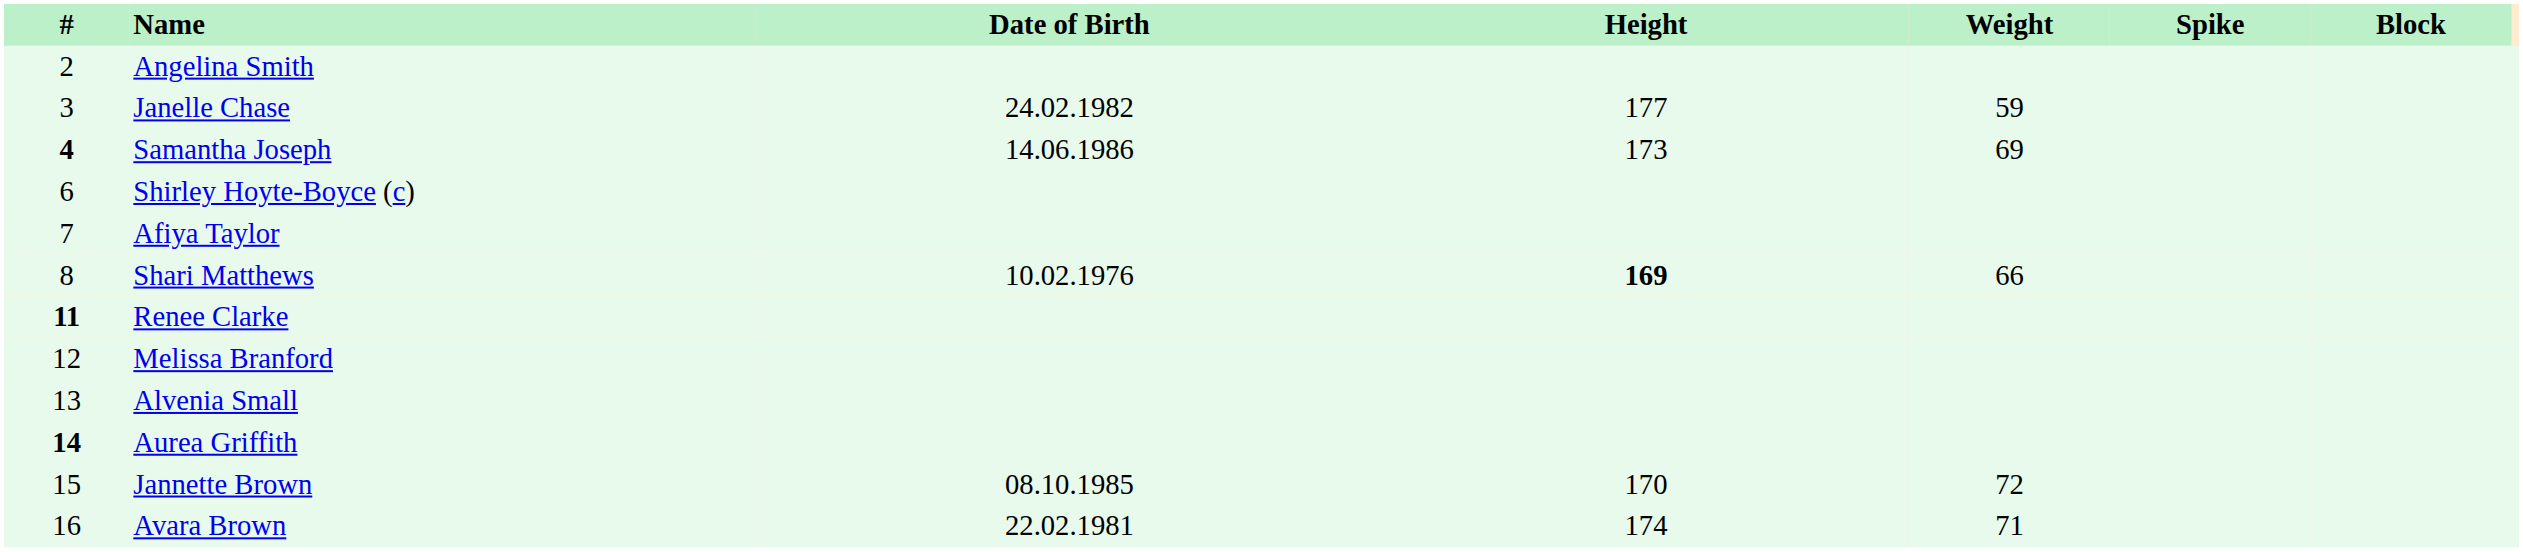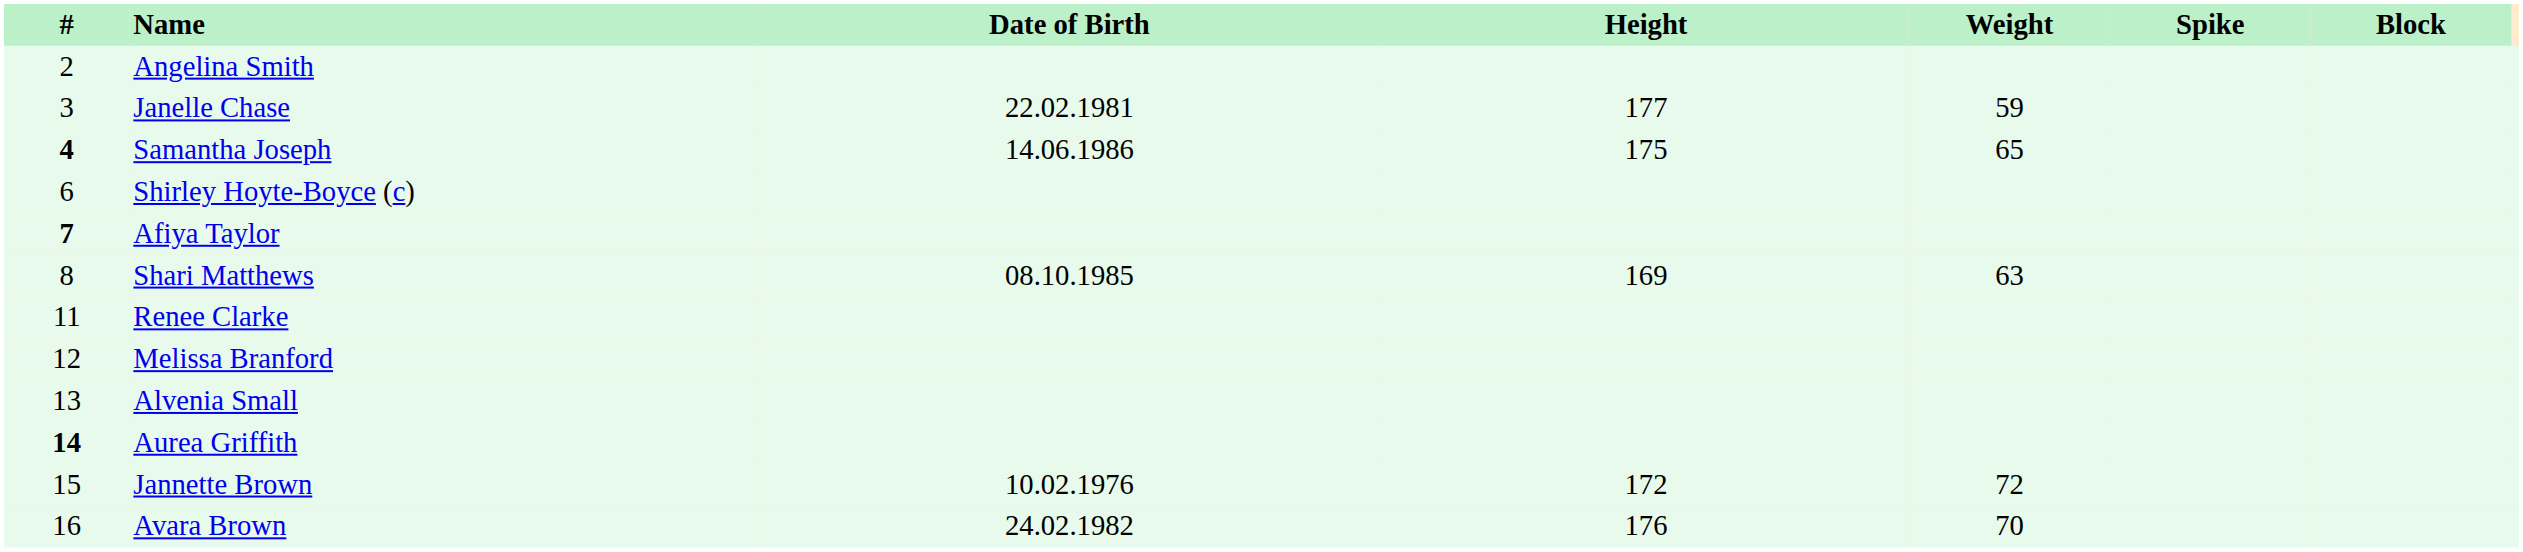Janelle Chase | Date of Birth: 24.02.1982 -> 22.02.1981
Samantha Joseph | Height: 173 -> 175
Samantha Joseph | Weight: 69 -> 65
Afiya Taylor | #: normal -> bold
Shari Matthews | Date of Birth: 10.02.1976 -> 08.10.1985
Shari Matthews | Height: bold -> normal
Shari Matthews | Weight: 66 -> 63
Renee Clarke | #: bold -> normal
Jannette Brown | Date of Birth: 08.10.1985 -> 10.02.1976
Jannette Brown | Height: 170 -> 172
Avara Brown | Date of Birth: 22.02.1981 -> 24.02.1982
Avara Brown | Height: 174 -> 176
Avara Brown | Weight: 71 -> 70
